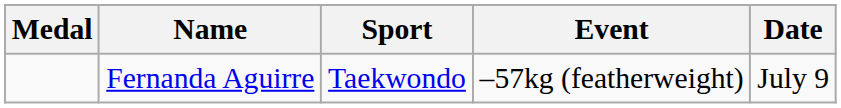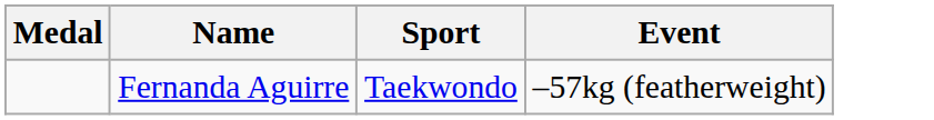- column: Date | July 9
